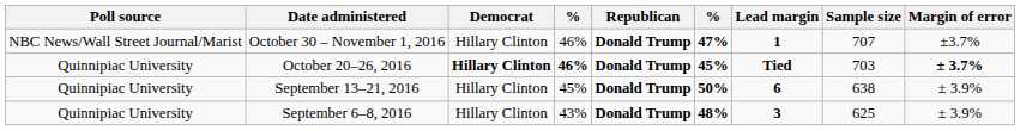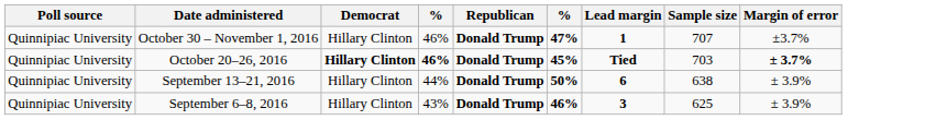October 30 – November 1, 2016 | Poll source: NBC News/Wall Street Journal/Marist -> Quinnipiac University
September 13–21, 2016 | column 4: 45% -> 44%
September 6–8, 2016 | column 6: 48% -> 46%
